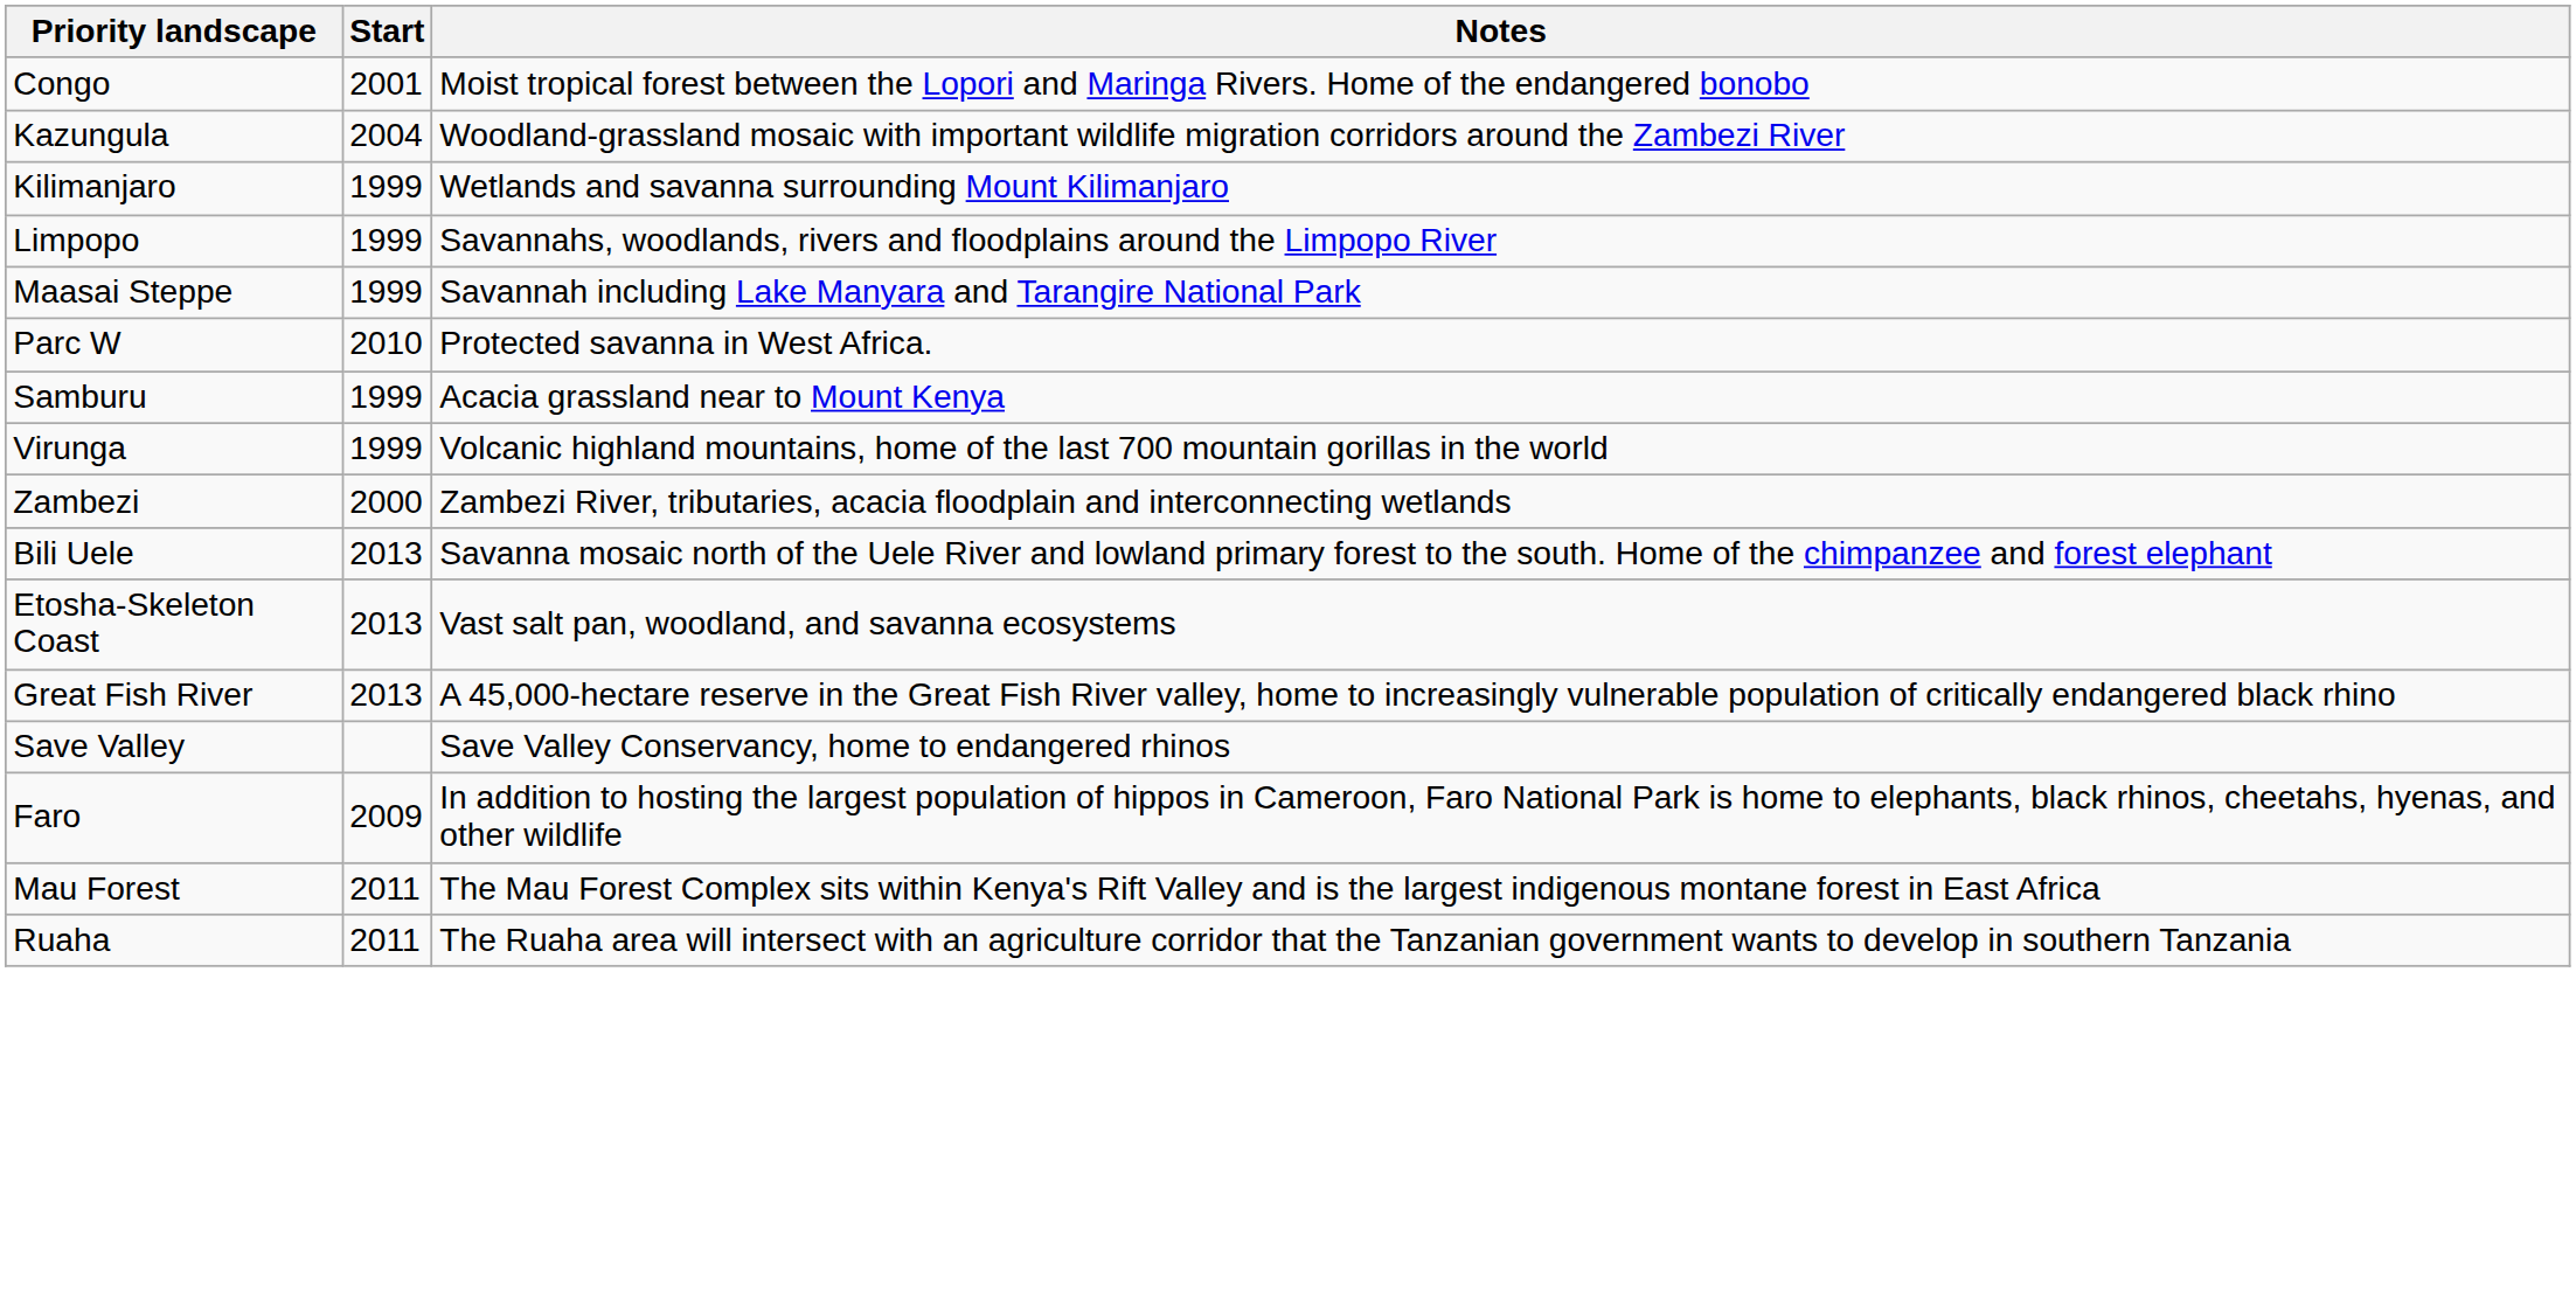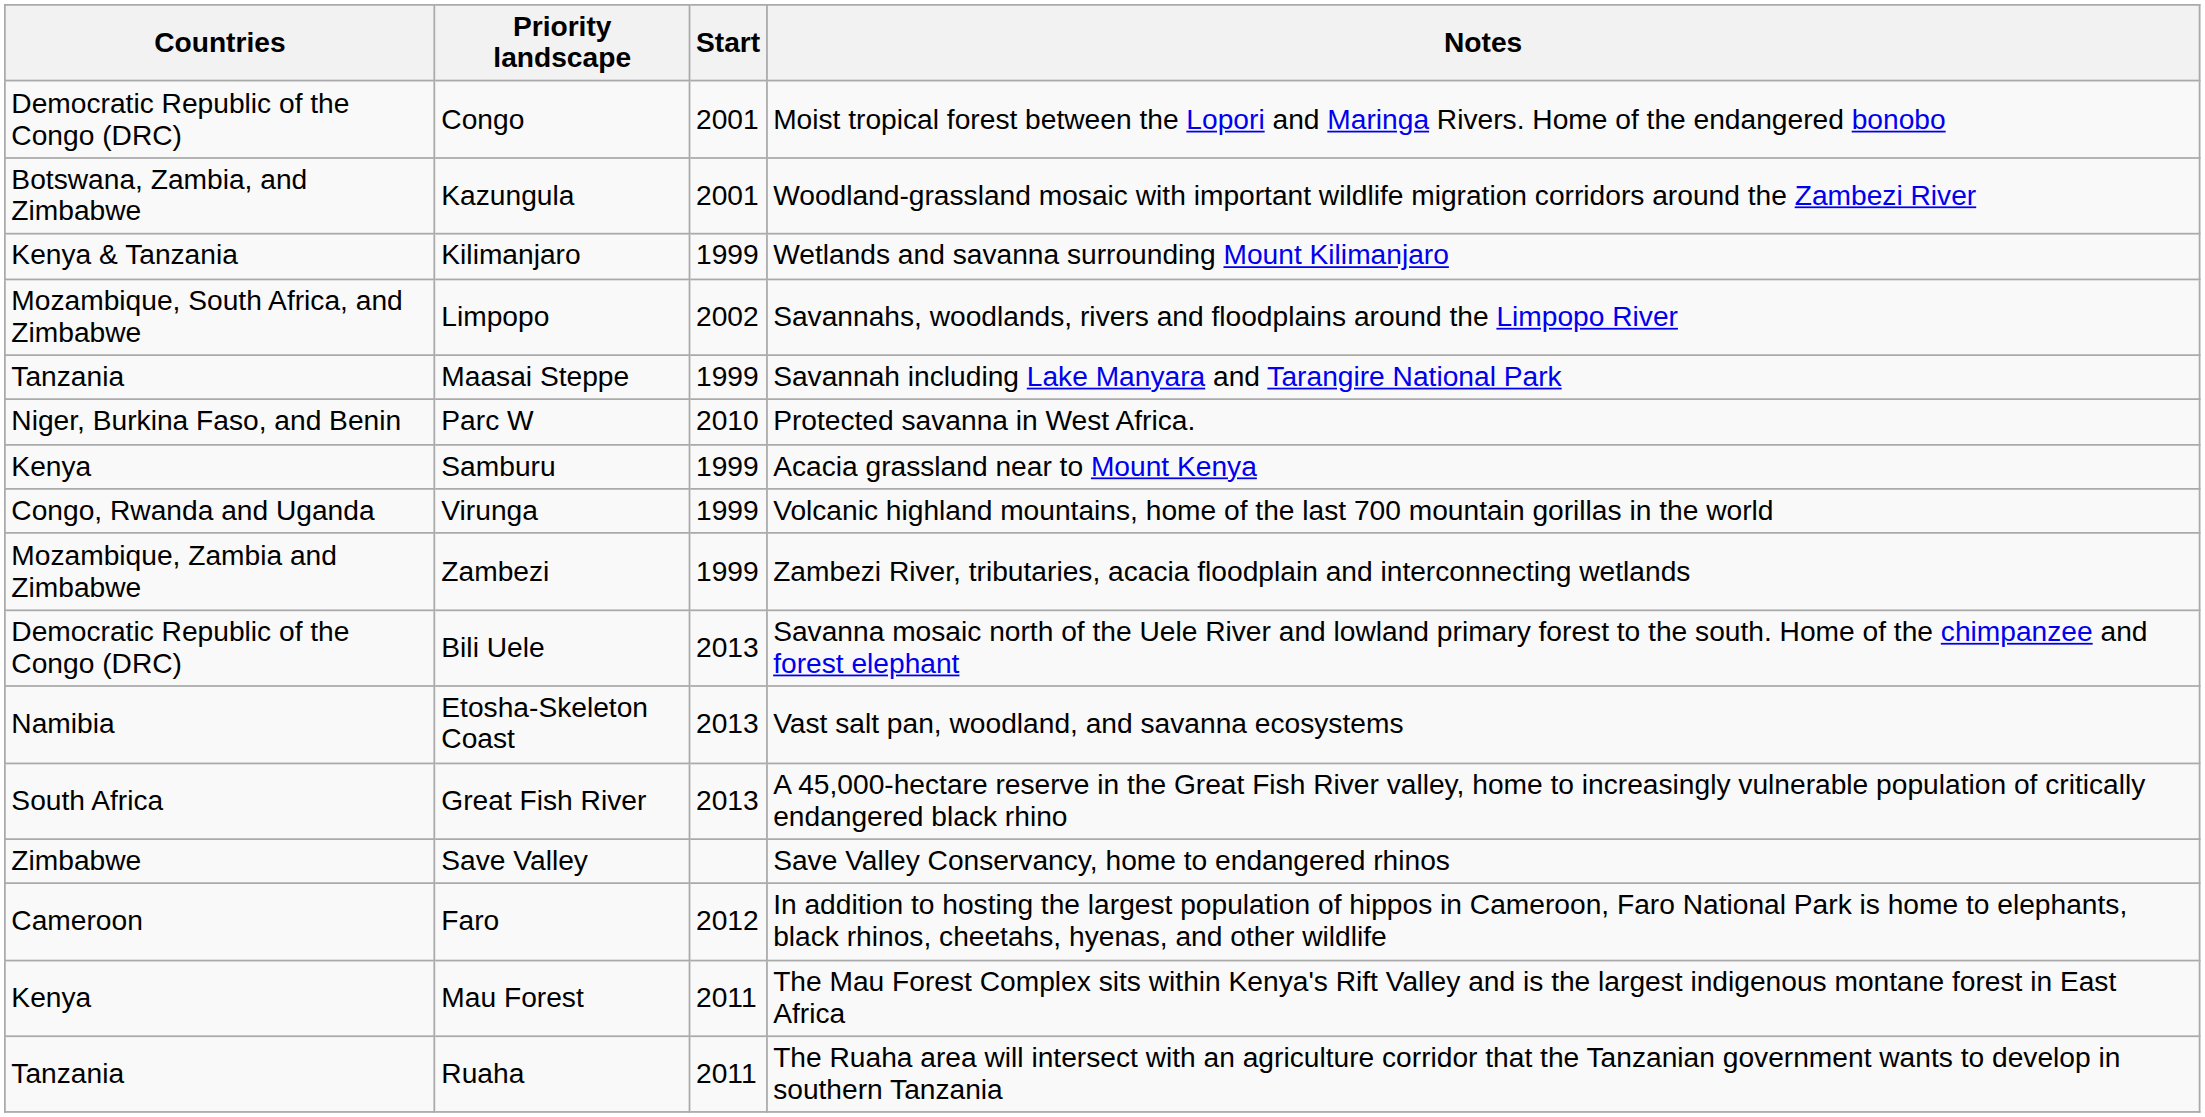+ column: Countries | Democratic Republic of the Congo (DRC) | Botswana, Zambia, and Zimbabwe | Kenya & Tanzania | Mozambique, South Africa, and Zimbabwe | Tanzania | Niger, Burkina Faso, and Benin | Kenya | Congo, Rwanda and Uganda | Mozambique, Zambia and Zimbabwe | Democratic Republic of the Congo (DRC) | Namibia | South Africa | Zimbabwe | Cameroon | Kenya | Tanzania
Kazungula | Start: 2004 -> 2001
Limpopo | Start: 1999 -> 2002
Zambezi | Start: 2000 -> 1999
Faro | Start: 2009 -> 2012
